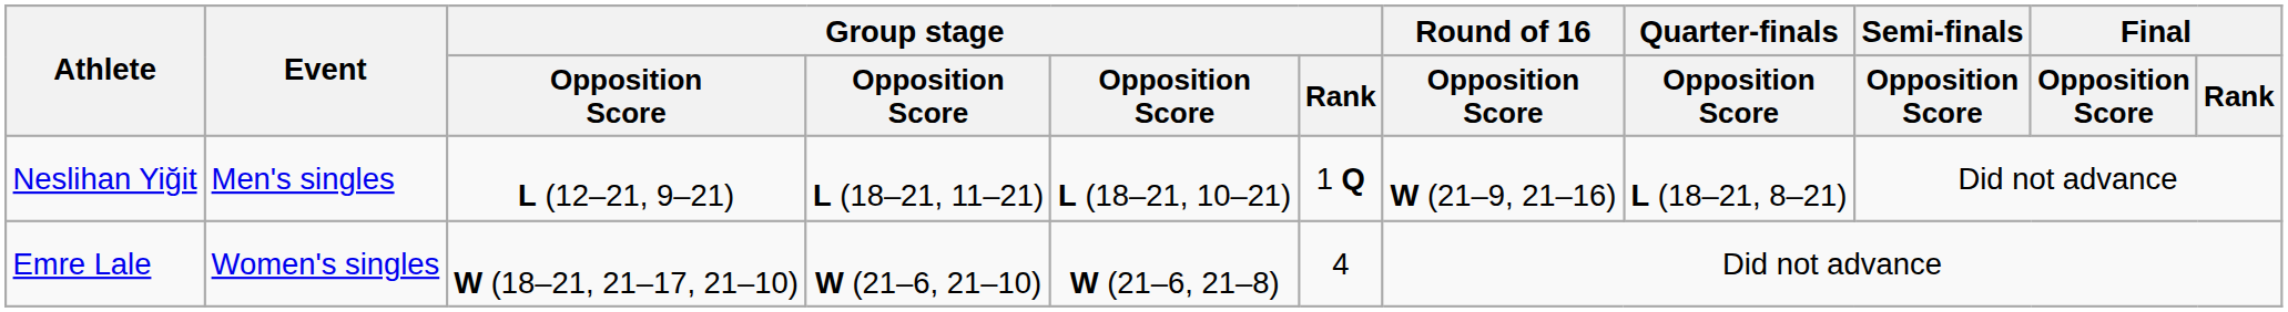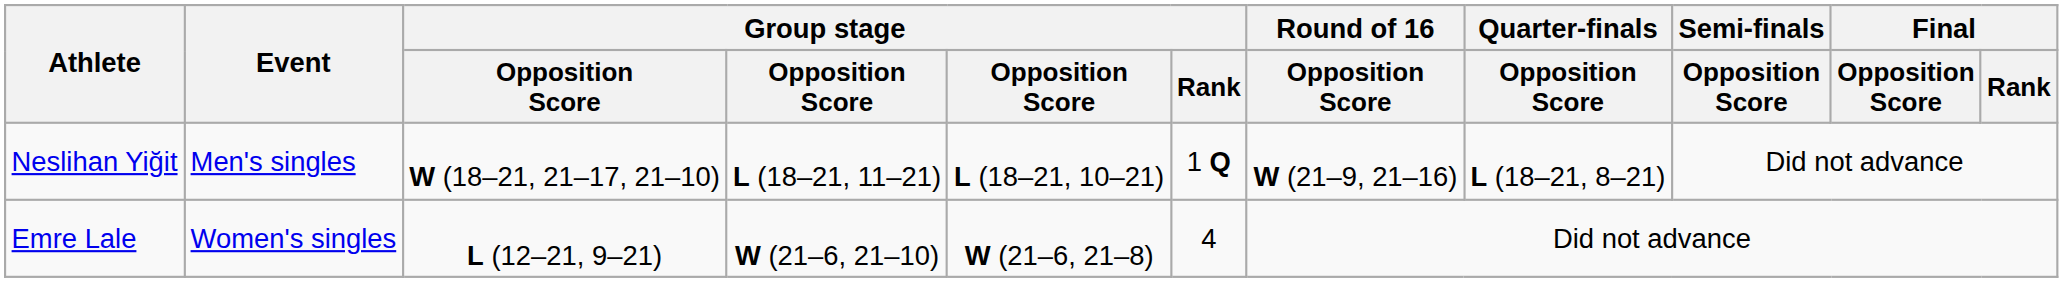Neslihan Yiğit | column 3: L (12–21, 9–21) -> W (18–21, 21–17, 21–10)
Emre Lale | column 3: W (18–21, 21–17, 21–10) -> L (12–21, 9–21)
